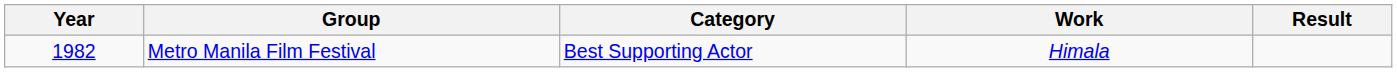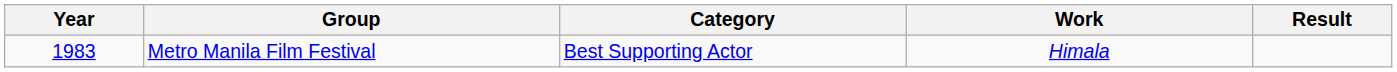Metro Manila Film Festival | Year: 1982 -> 1983
